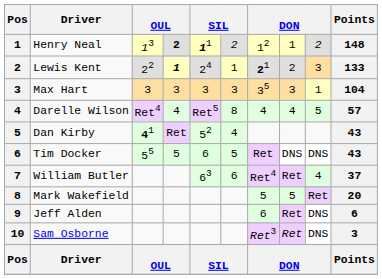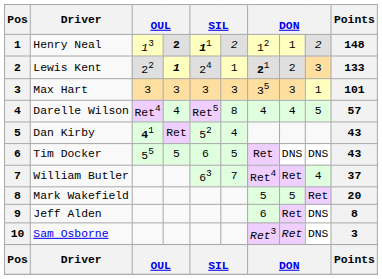Max Hart | Points: 104 -> 101
William Butler | column 6: 6 -> 7
Jeff Alden | Points: 6 -> 8
